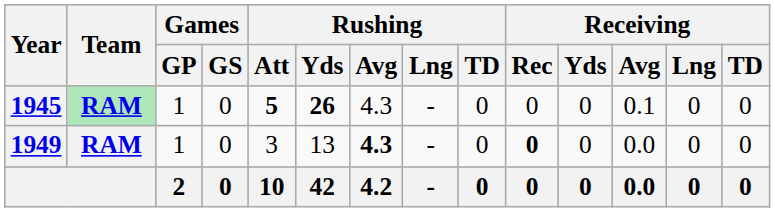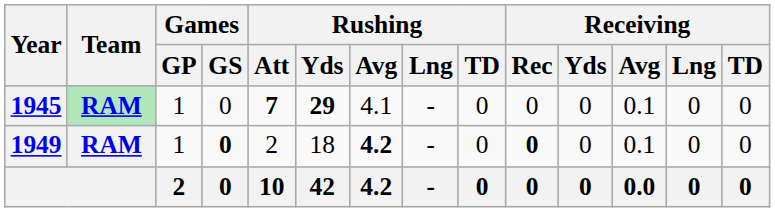1945 | Rushing / Att: 5 -> 7
1945 | Rushing / Yds: 26 -> 29
1945 | Rushing / Avg: 4.3 -> 4.1
1949 | Games / GS: normal -> bold
1949 | Rushing / Att: 3 -> 2
1949 | Rushing / Yds: 13 -> 18
1949 | Rushing / Avg: 4.3 -> 4.2
1949 | Receiving / Avg: 0.0 -> 0.1
